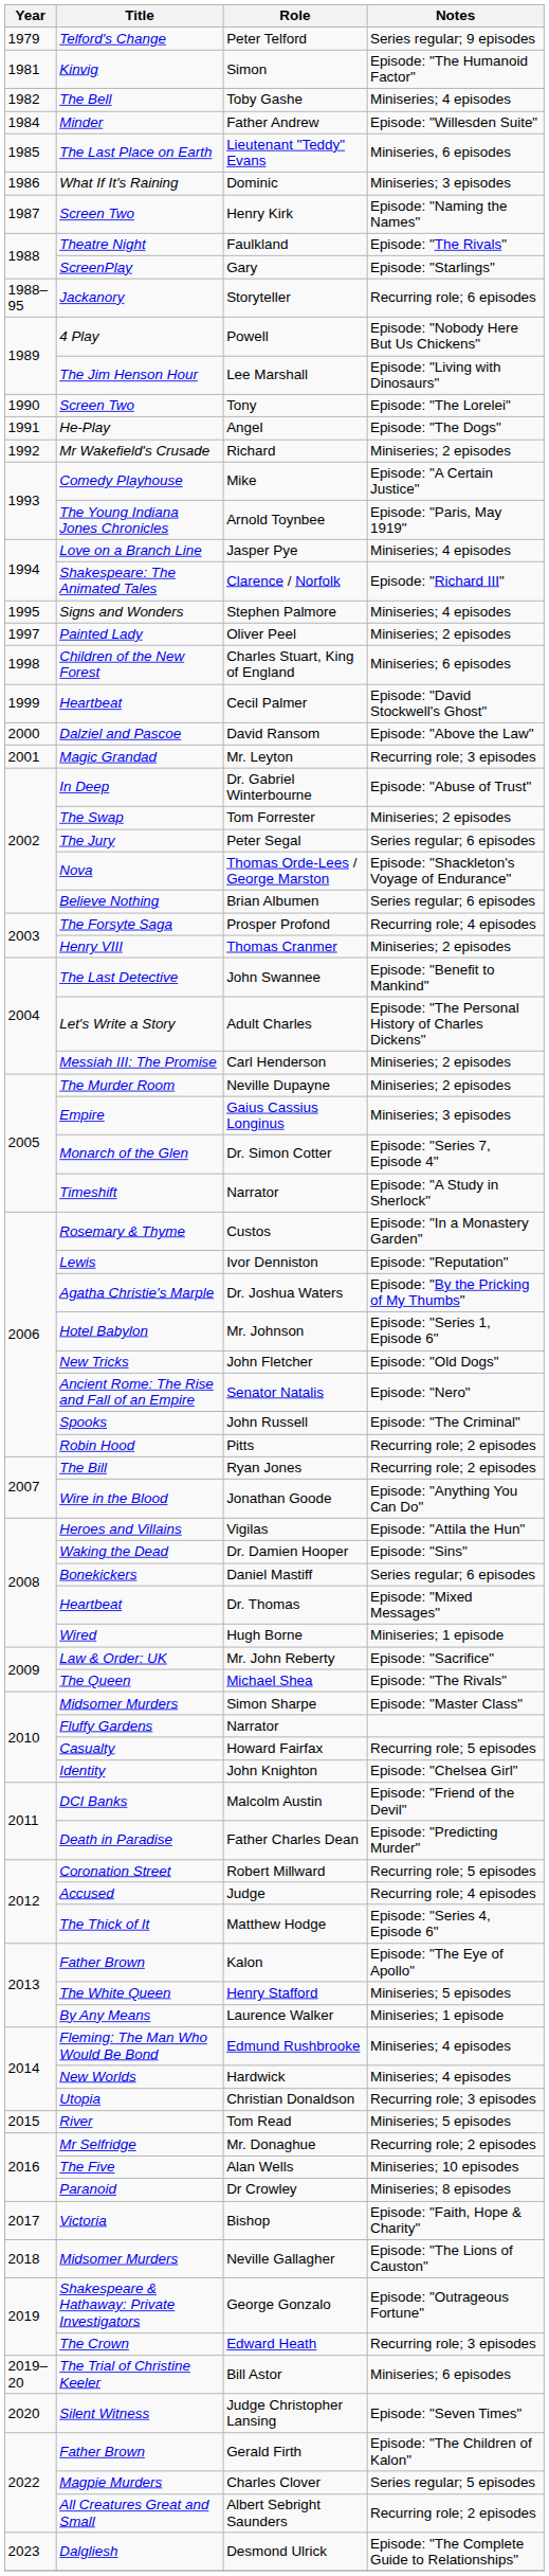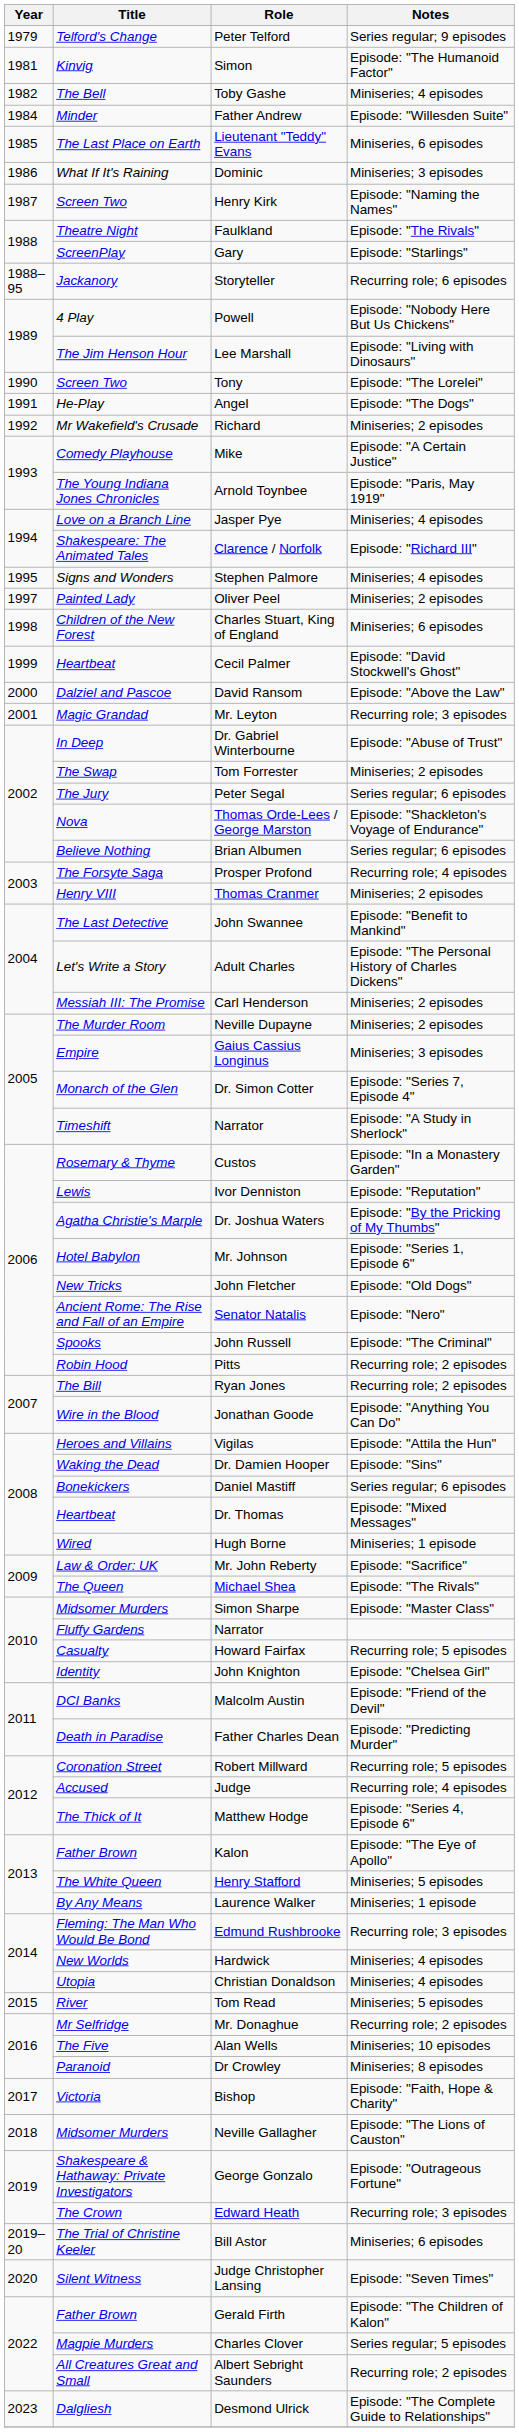Edmund Rushbrooke | Notes: Miniseries; 4 episodes -> Recurring role; 3 episodes
Christian Donaldson | Notes: Recurring role; 3 episodes -> Miniseries; 4 episodes
